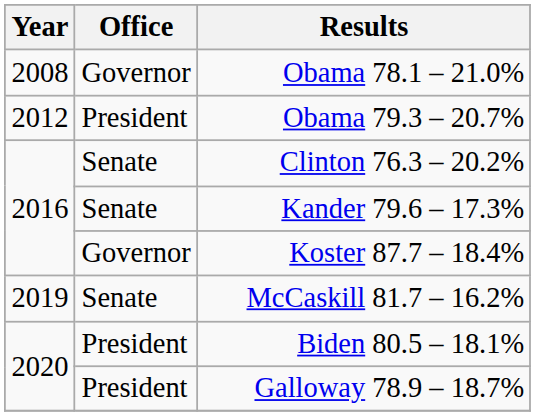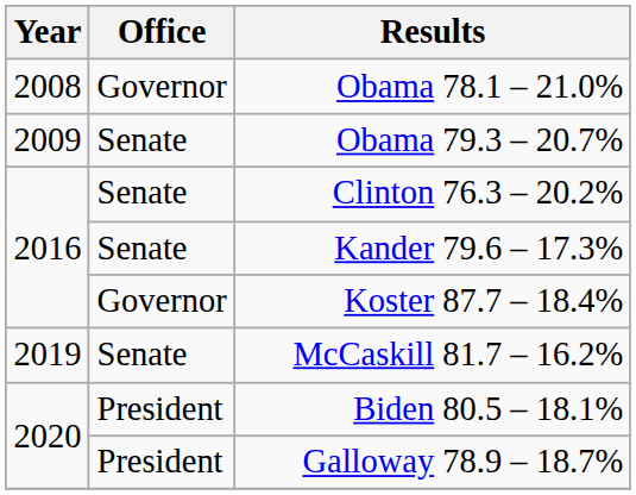Obama 79.3 – 20.7% | Year: 2012 -> 2009
Obama 79.3 – 20.7% | Office: President -> Senate
